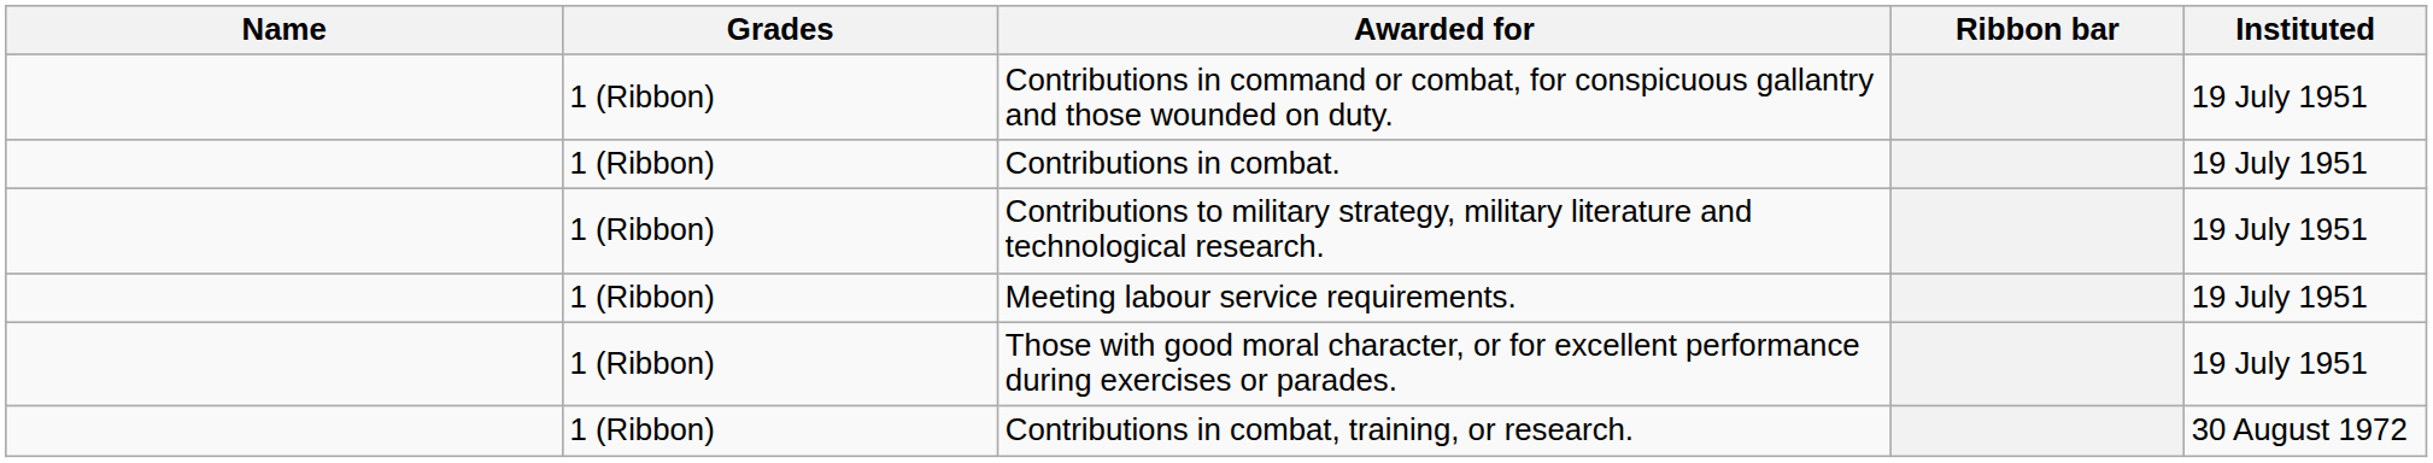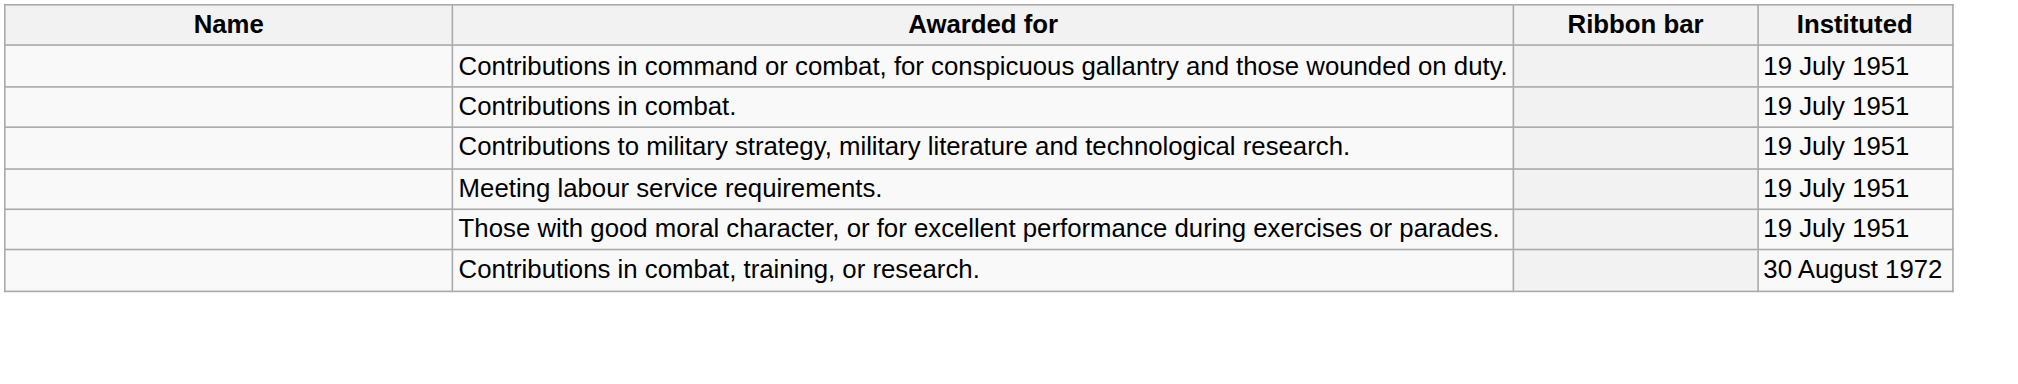- column: Grades | 1 (Ribbon) | 1 (Ribbon) | 1 (Ribbon) | 1 (Ribbon) | 1 (Ribbon) | 1 (Ribbon)
